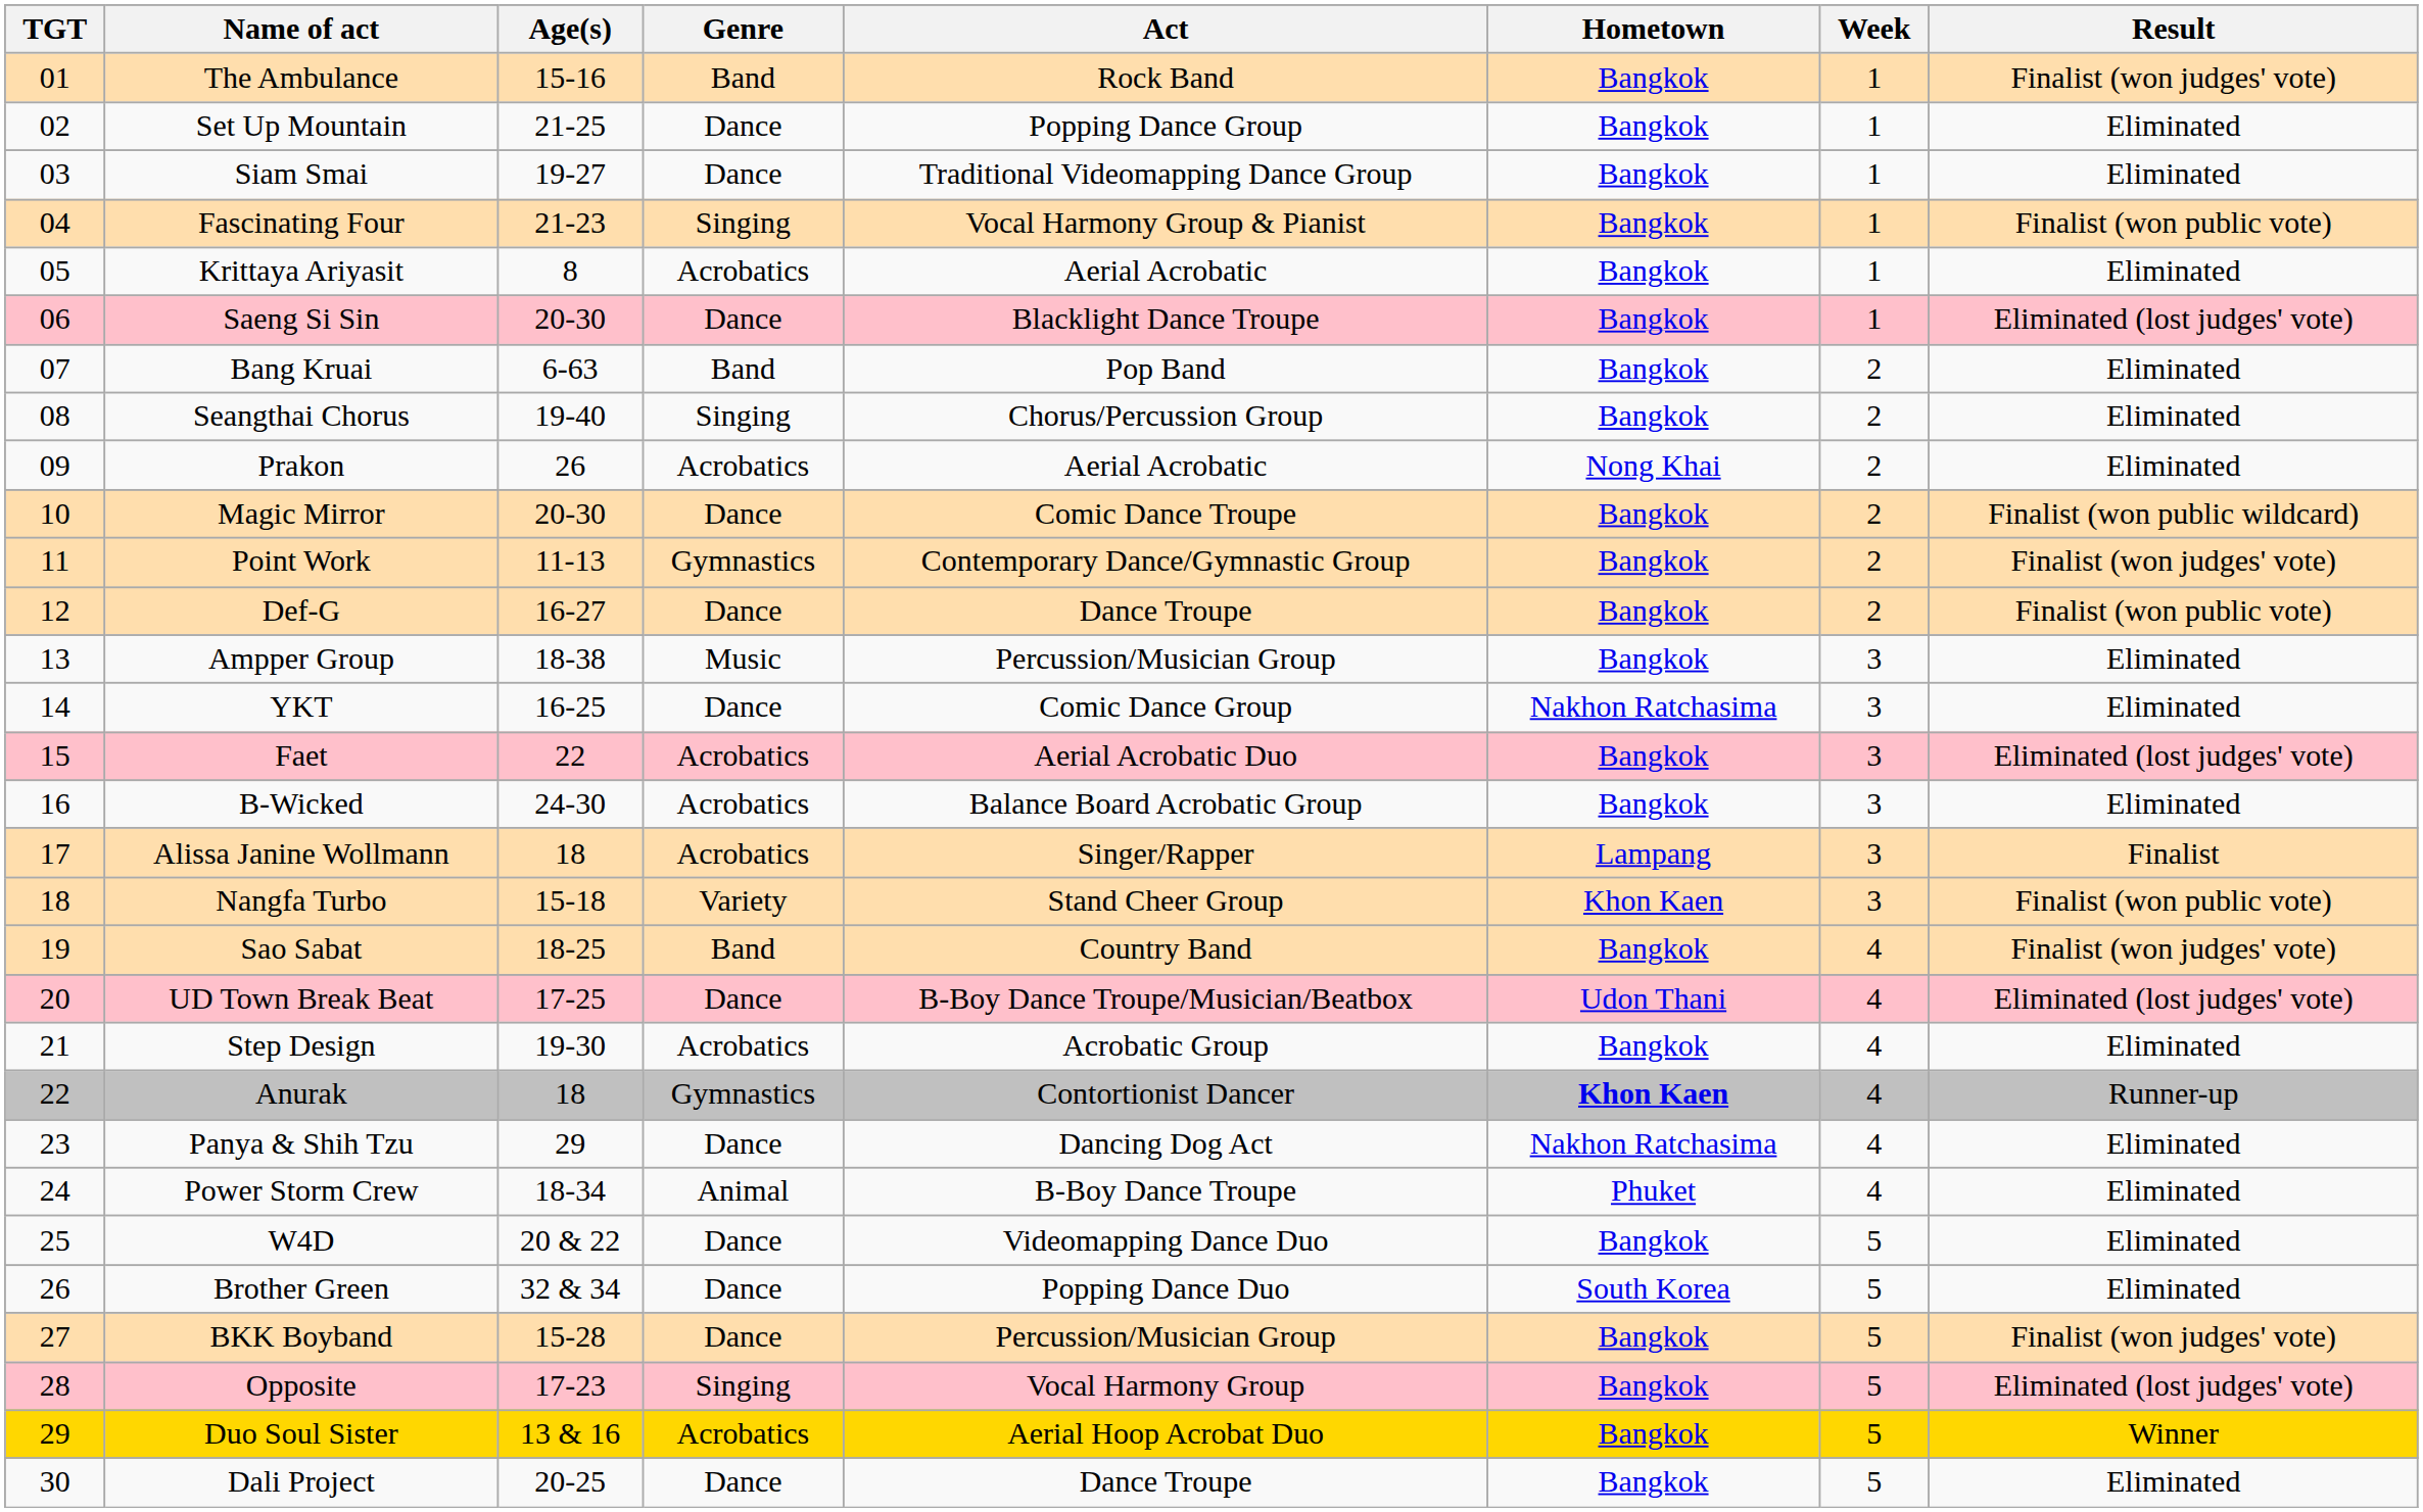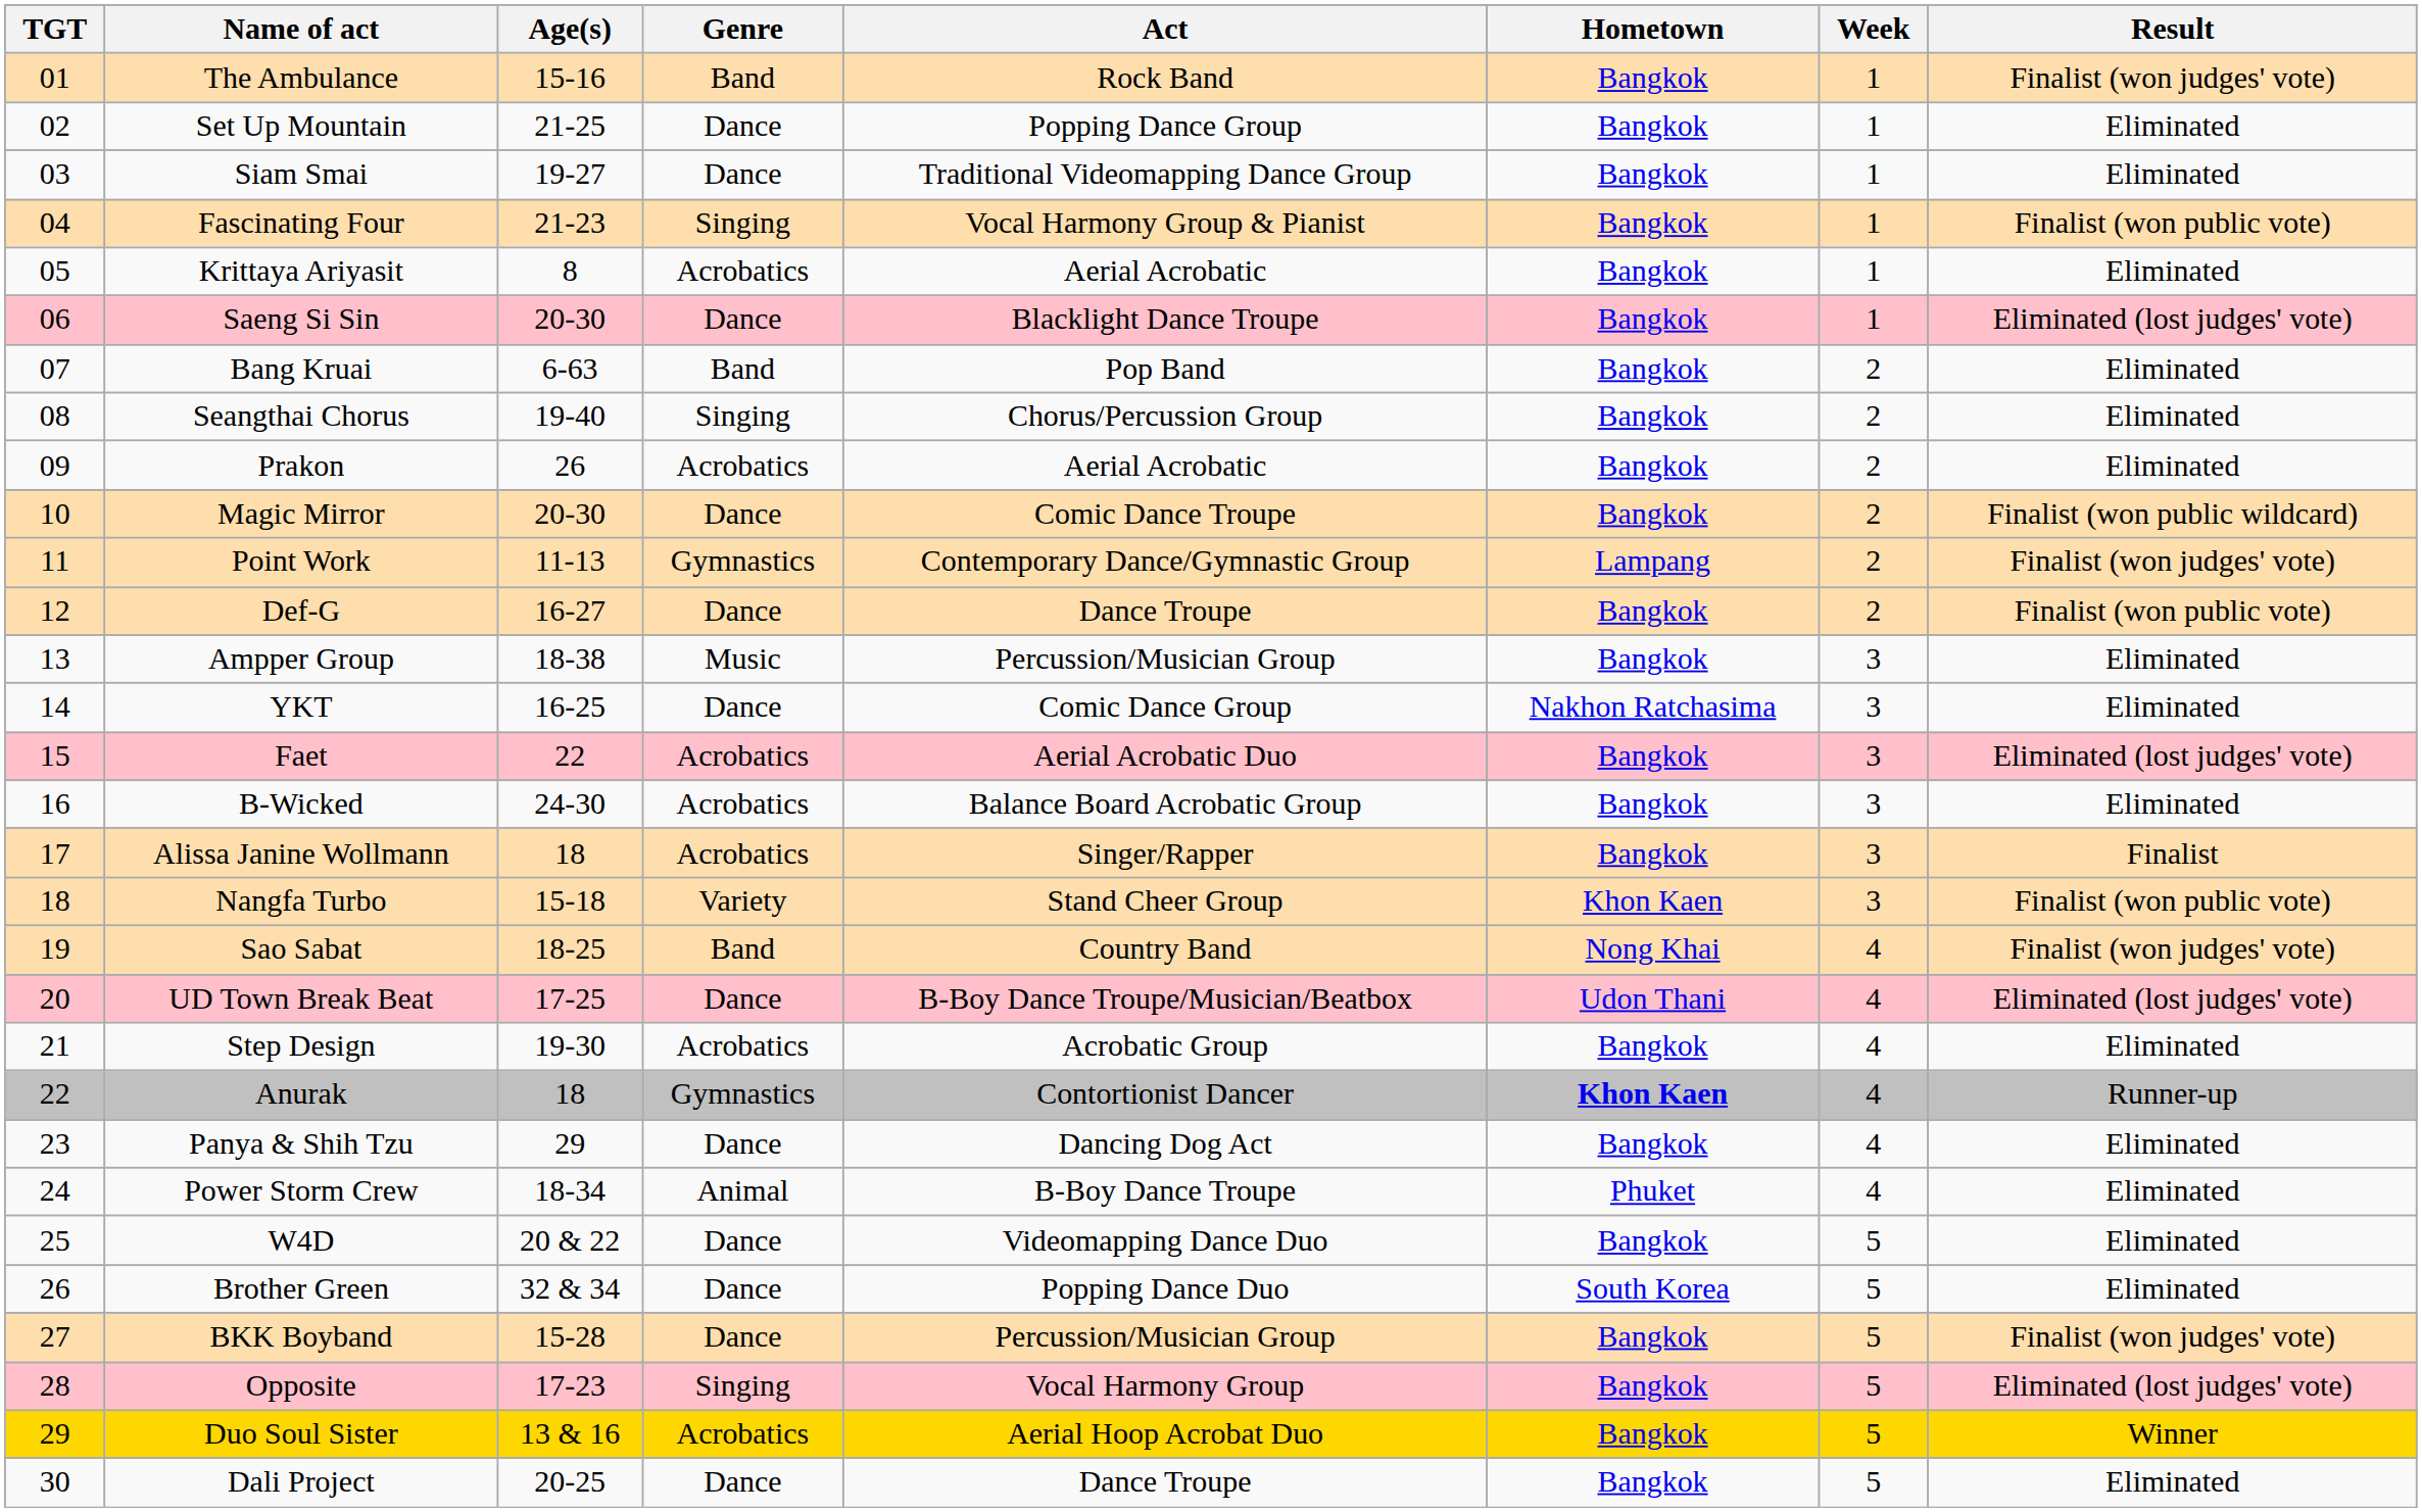Prakon | Hometown: Nong Khai -> Bangkok
Point Work | Hometown: Bangkok -> Lampang
Alissa Janine Wollmann | Hometown: Lampang -> Bangkok
Sao Sabat | Hometown: Bangkok -> Nong Khai
Panya & Shih Tzu | Hometown: Nakhon Ratchasima -> Bangkok
